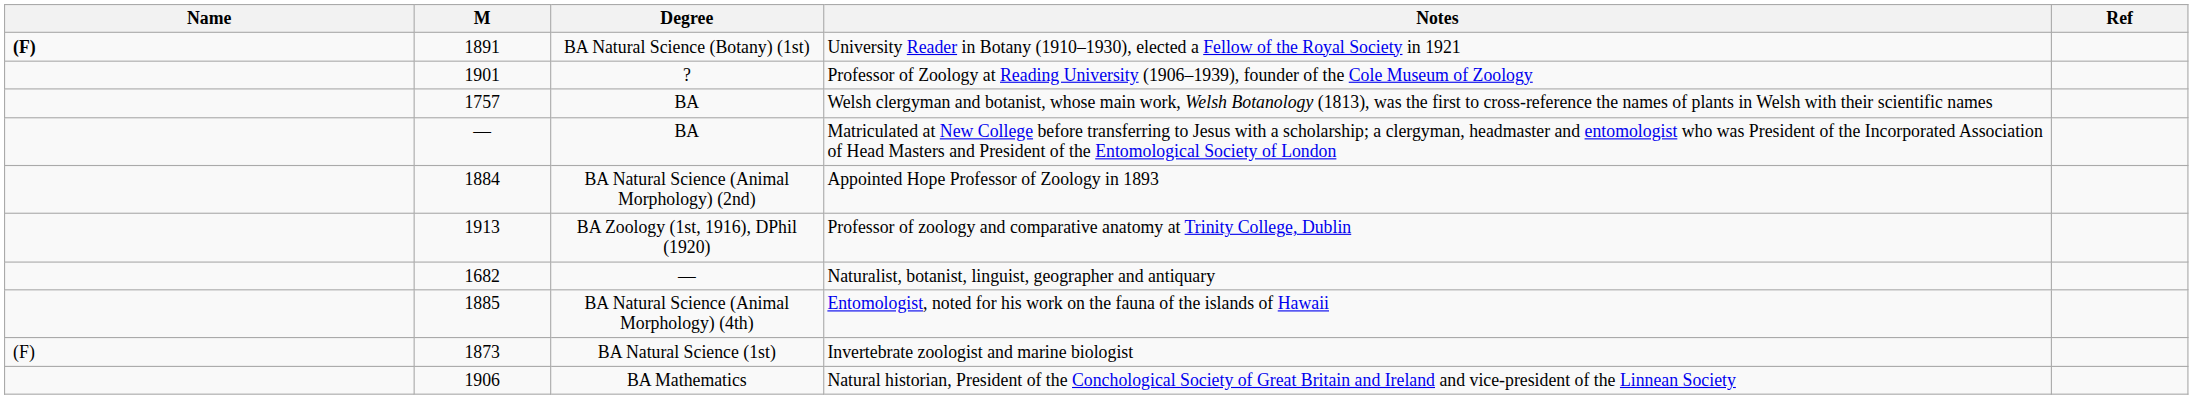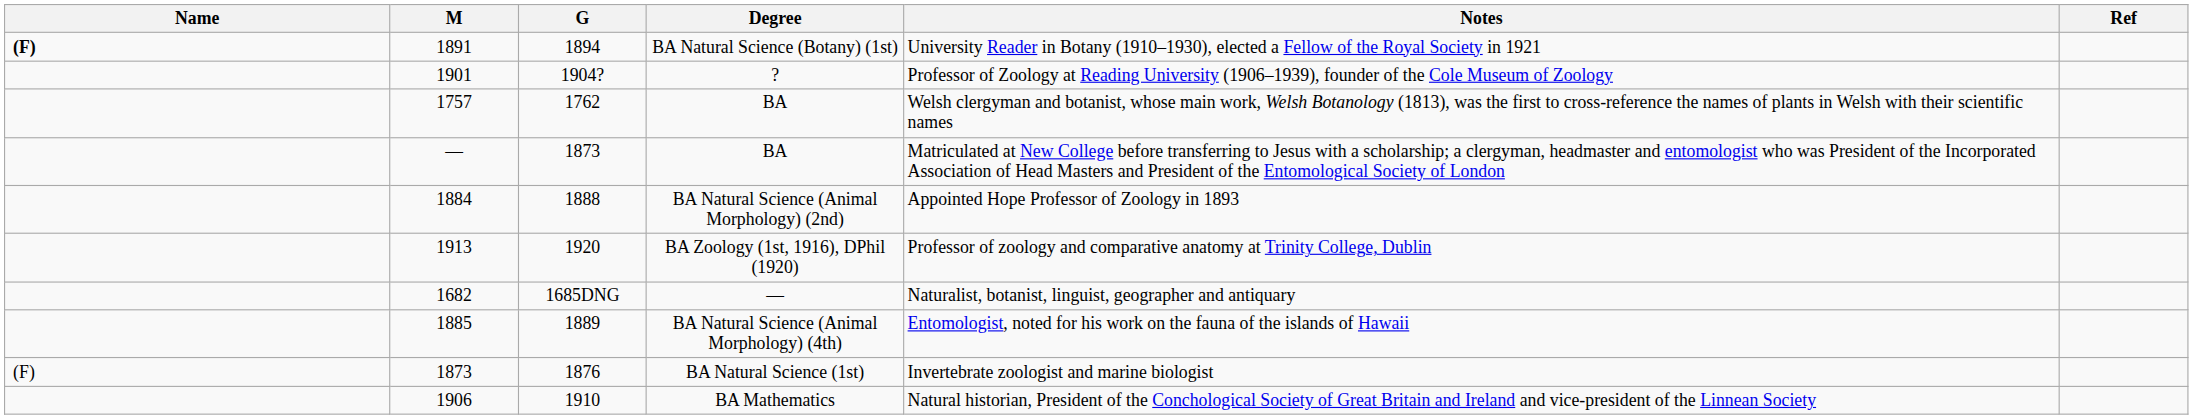+ column: G | 1894 | 1904? | 1762 | 1873 | 1888 | 1920 | 1685DNG | 1889 | 1876 | 1910
